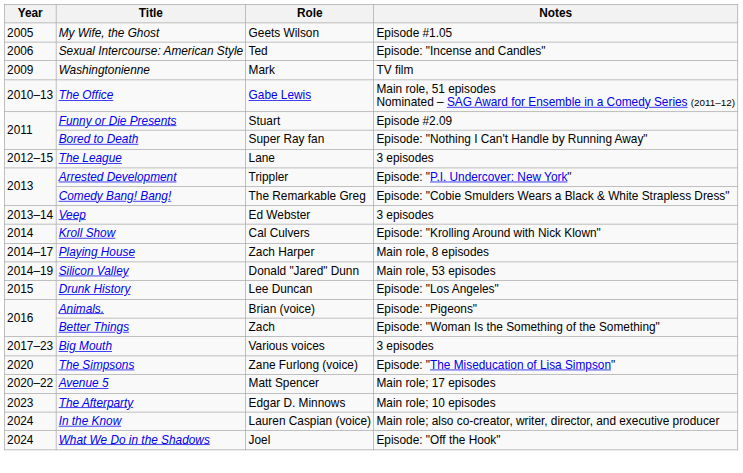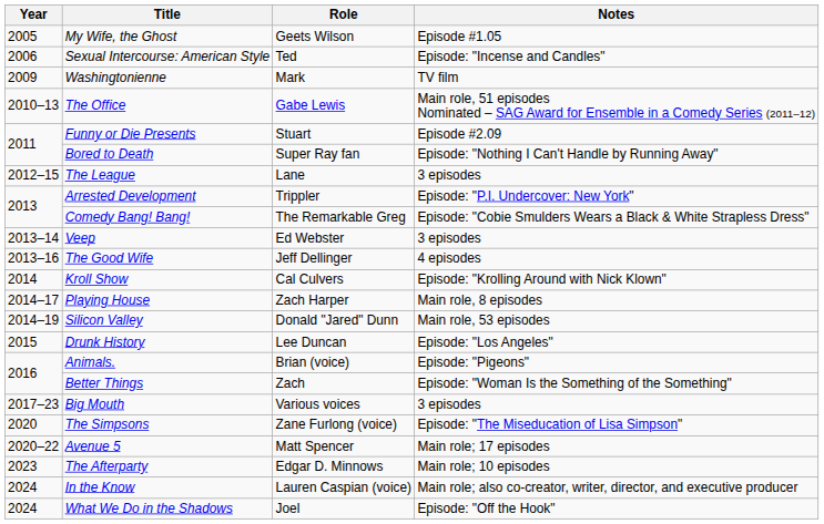+ row: 2013–16 | The Good Wife | Jeff Dellinger | 4 episodes
